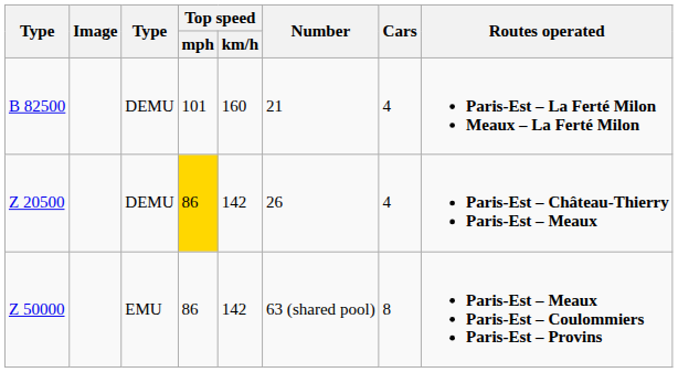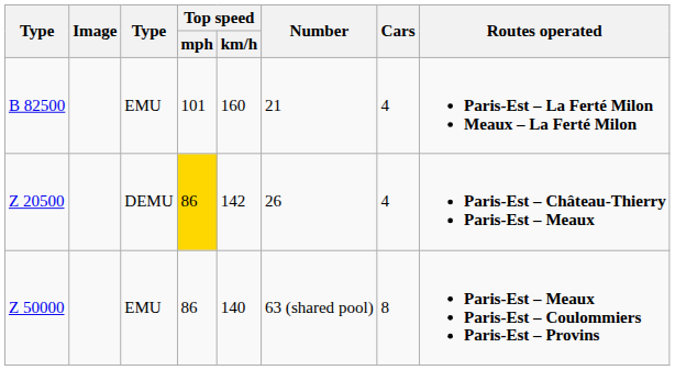B 82500 | column 3: DEMU -> EMU
Z 50000 | Top speed / km/h: 142 -> 140
